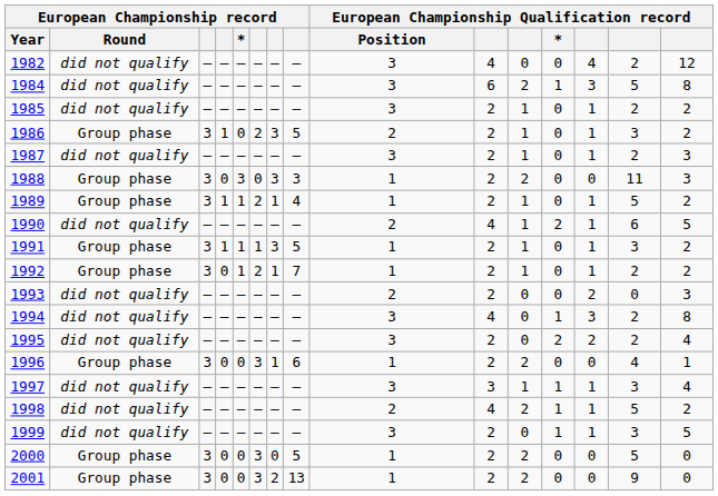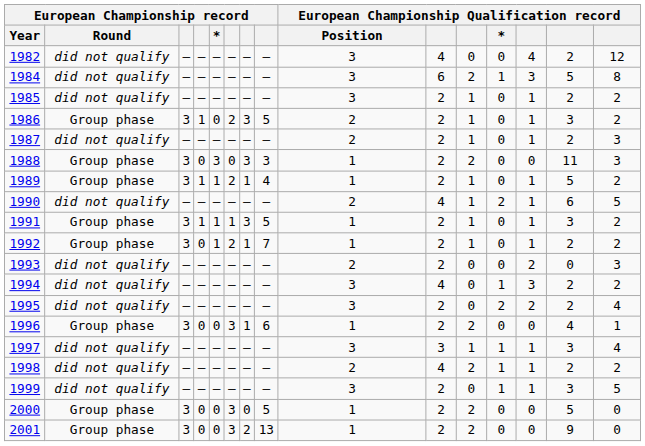1987 | European Championship Qualification record / Position: 3 -> 2
1994 | column 15: 8 -> 2
1998 | column 14: 5 -> 2
